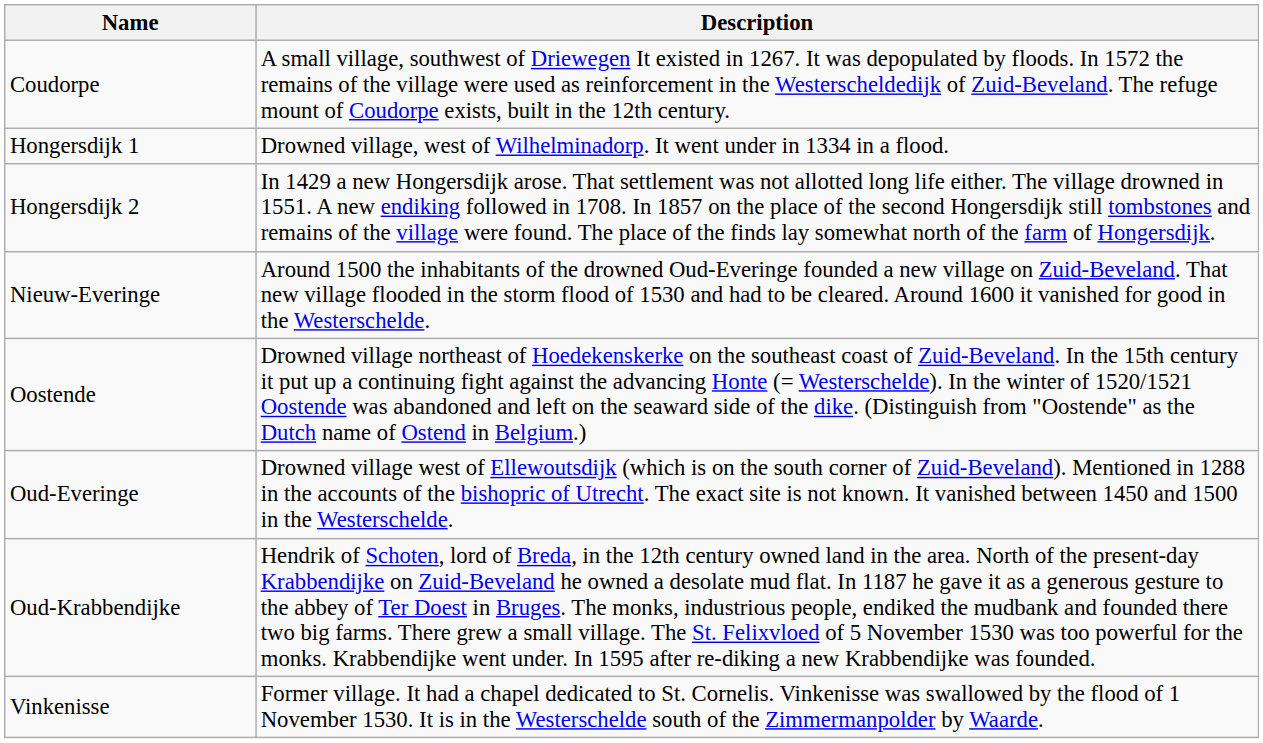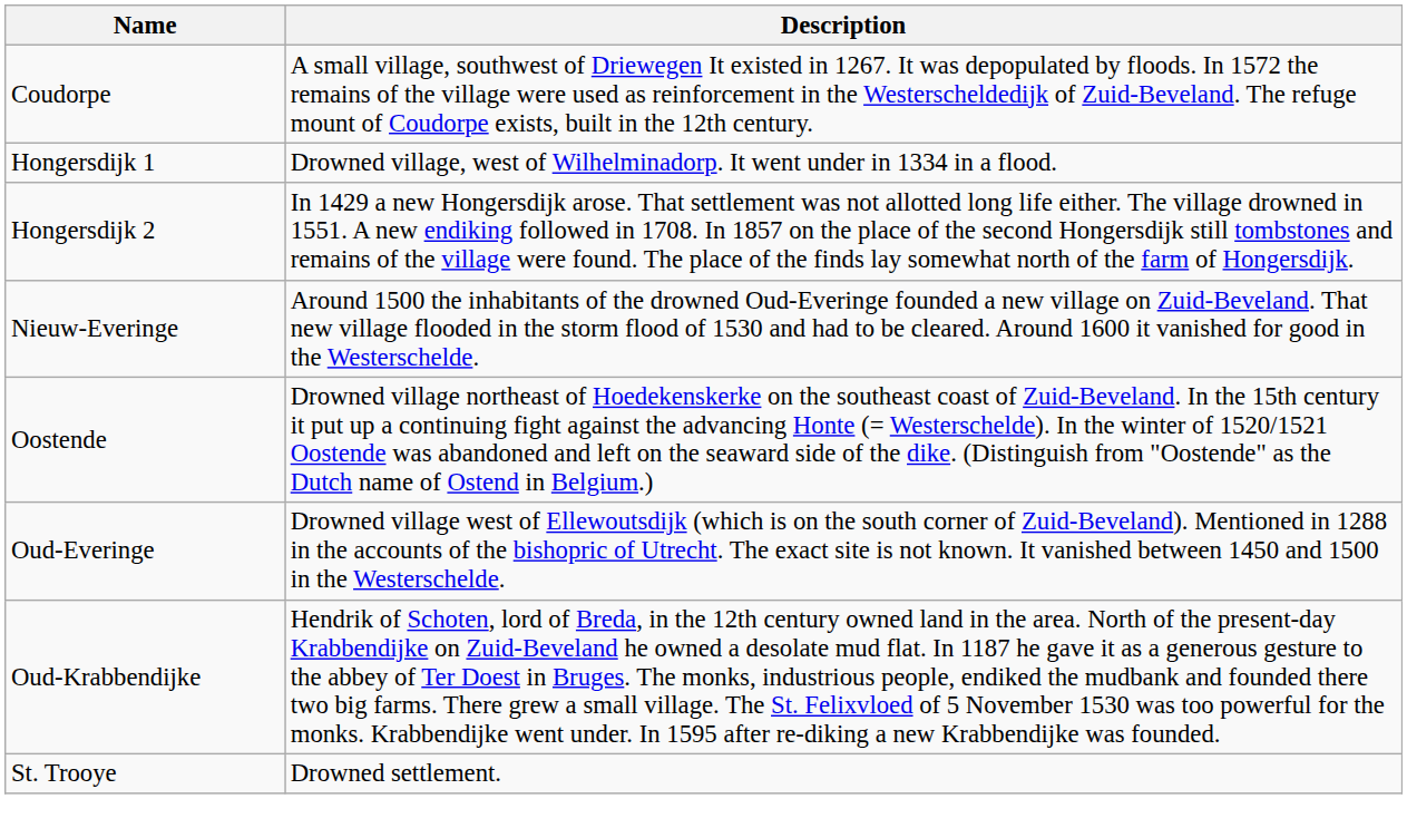+ row: St. Trooye | Drowned settlement.
- row: Vinkenisse | Former village. It had a chapel dedicated to St. Cornelis. Vinkenisse was swallowed by the flood of 1 November 1530. It is in the Westerschelde south of the Zimmermanpolder by Waarde.
